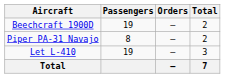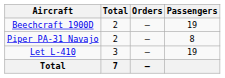columns swapped: Total <-> Passengers
